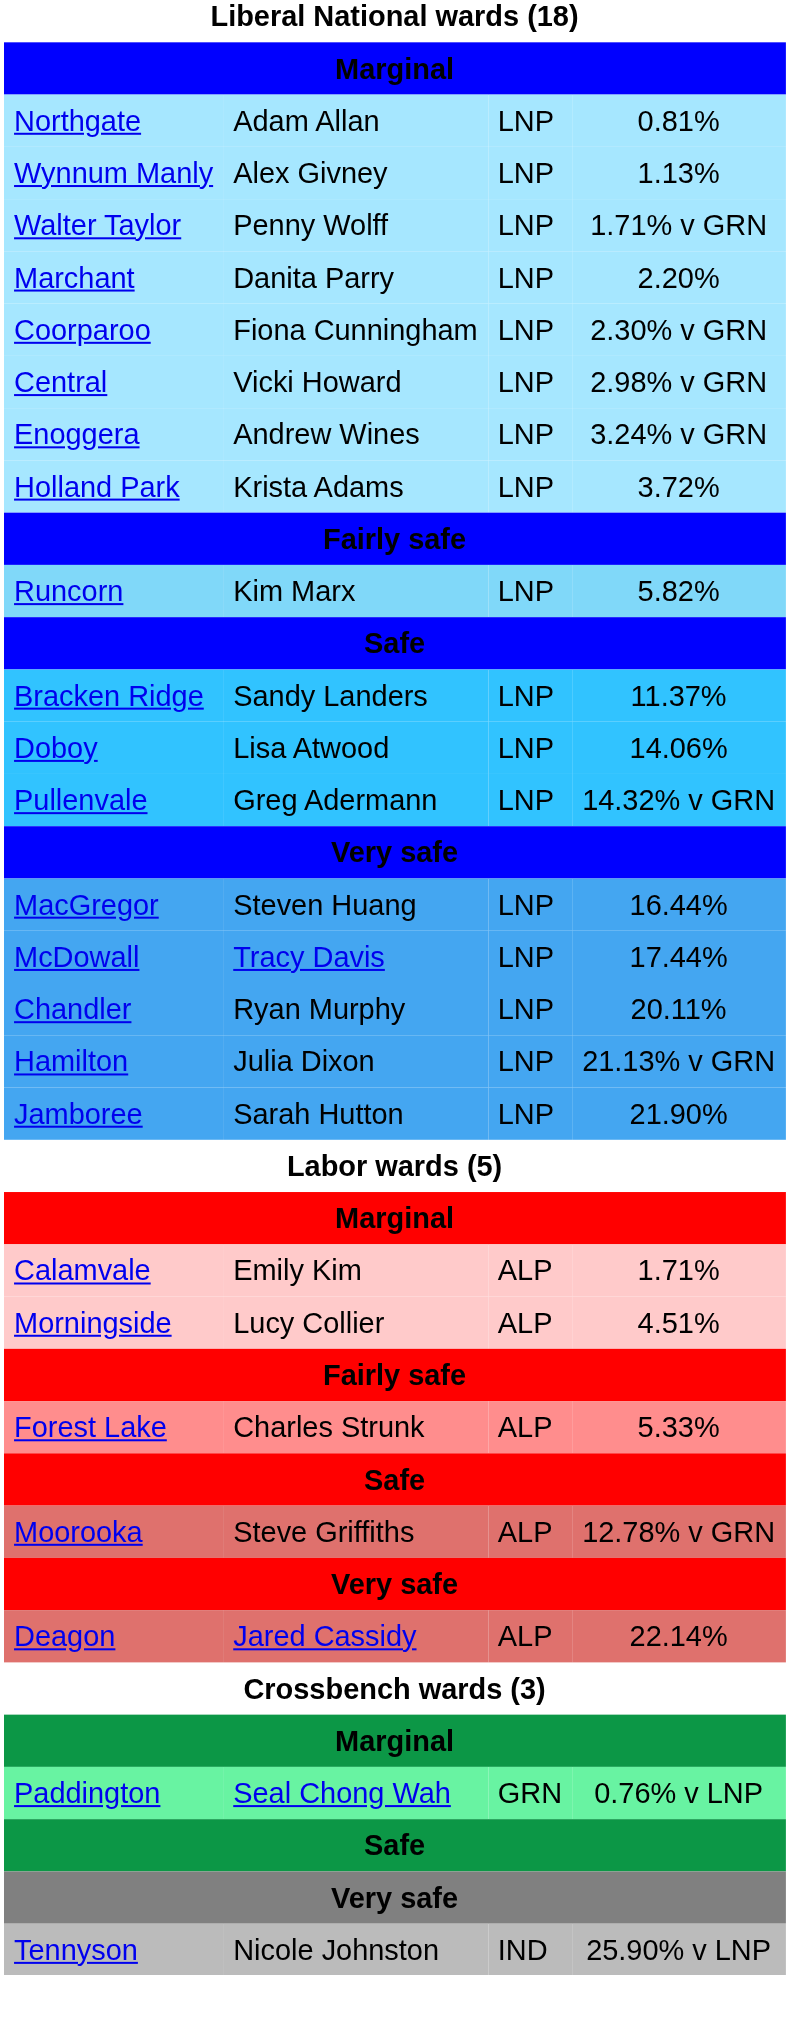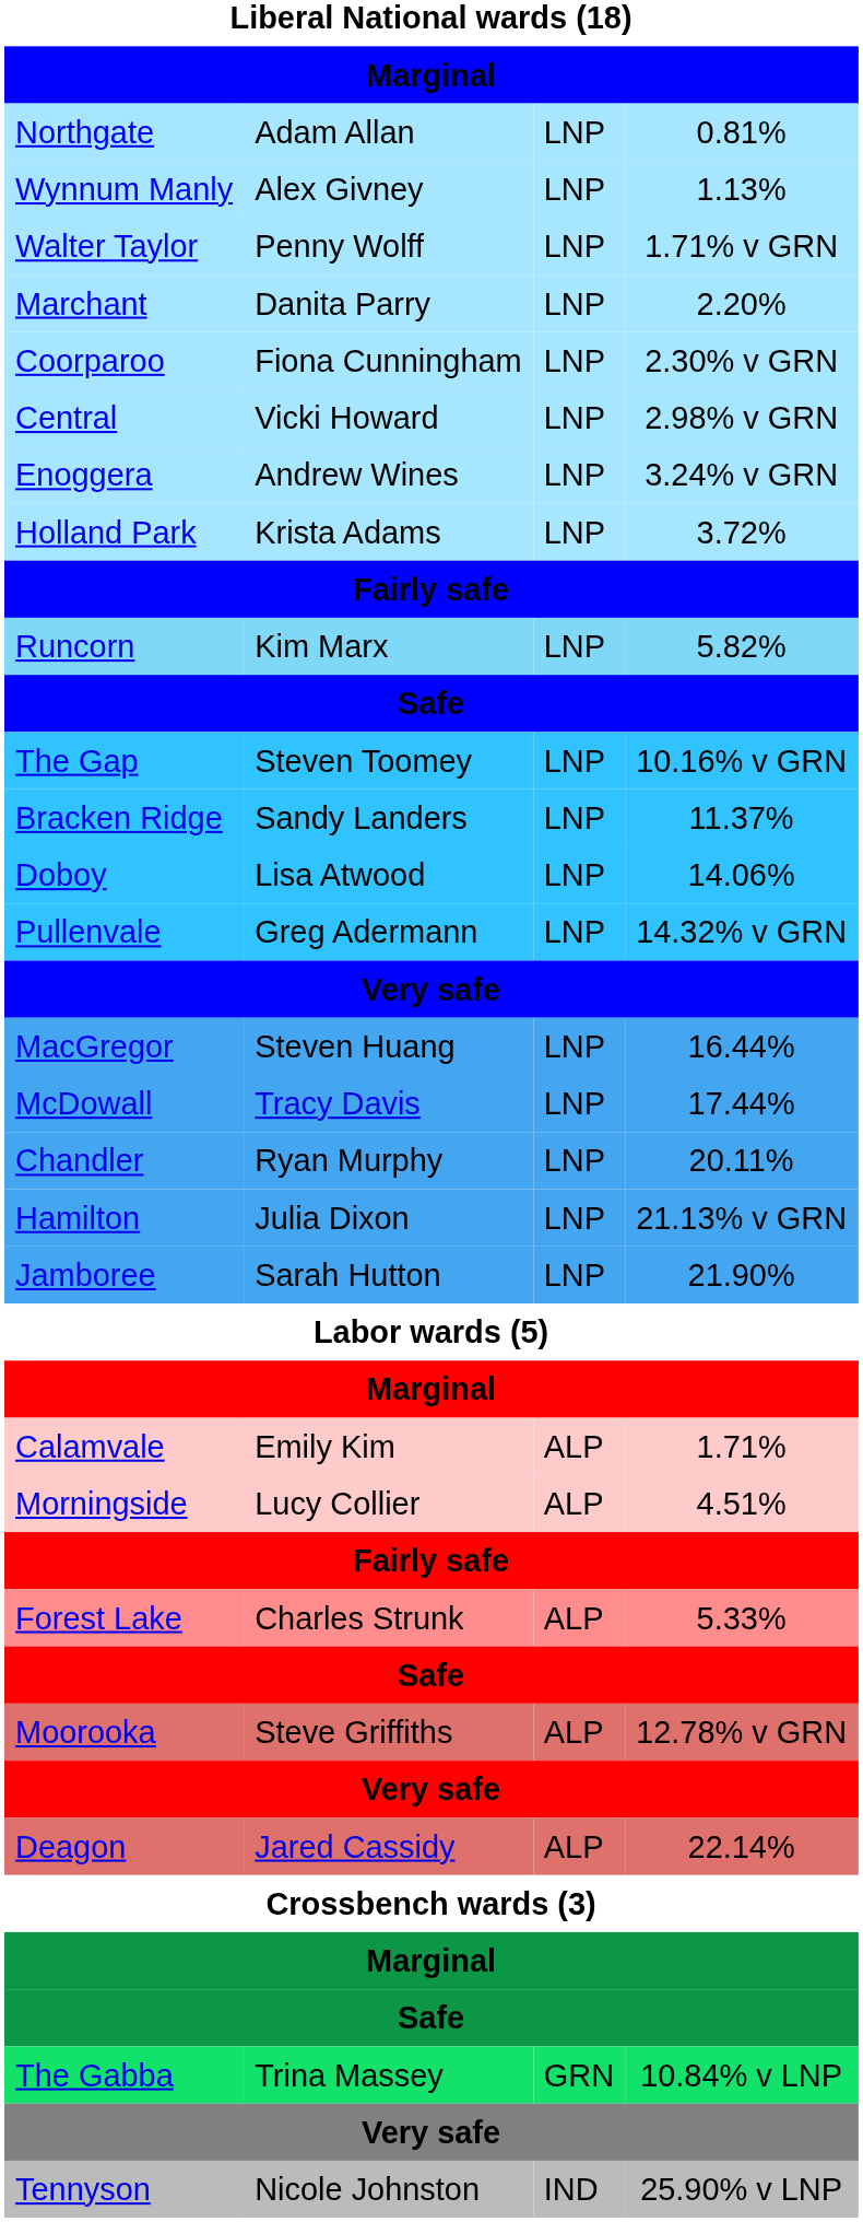+ row: The Gap | Steven Toomey | LNP | 10.16% v GRN
- row: Paddington | Seal Chong Wah | GRN | 0.76% v LNP
+ row: The Gabba | Trina Massey | GRN | 10.84% v LNP
